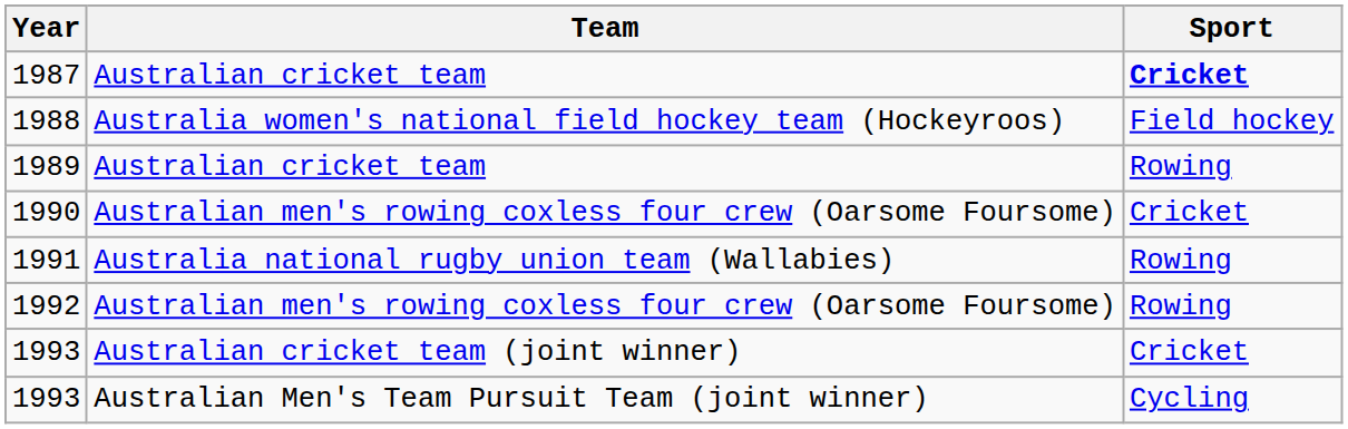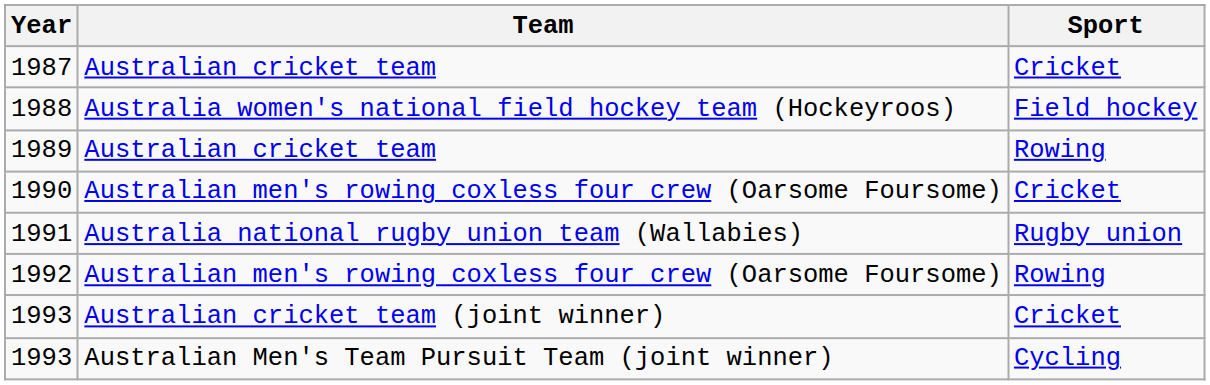1987 | Sport: bold -> normal
1991 | Sport: Rowing -> Rugby union
